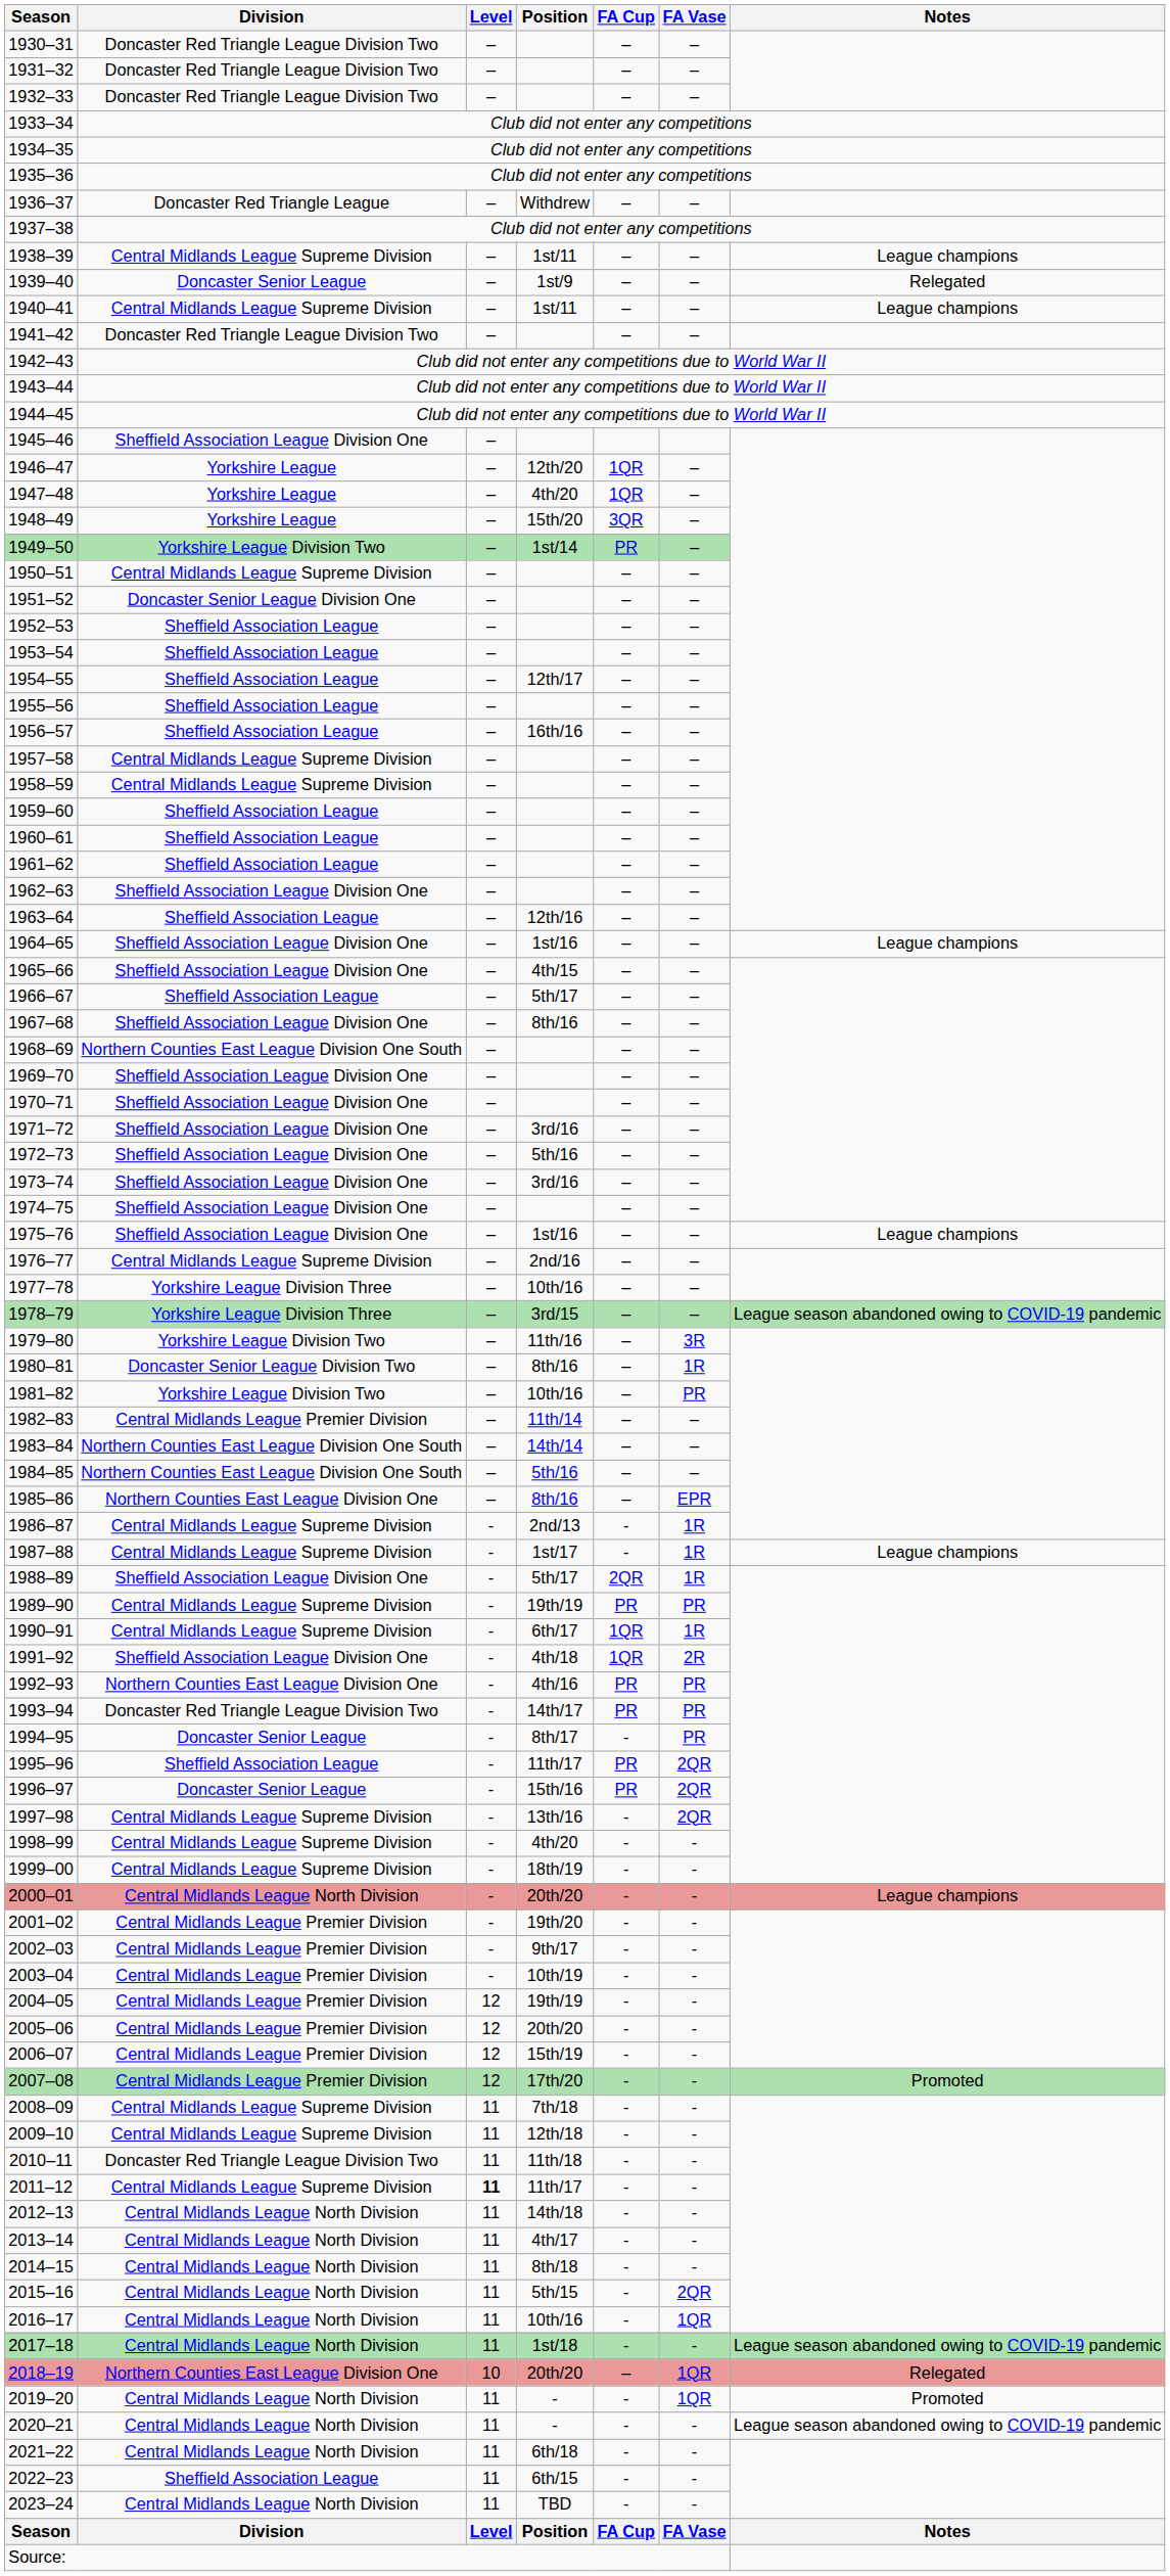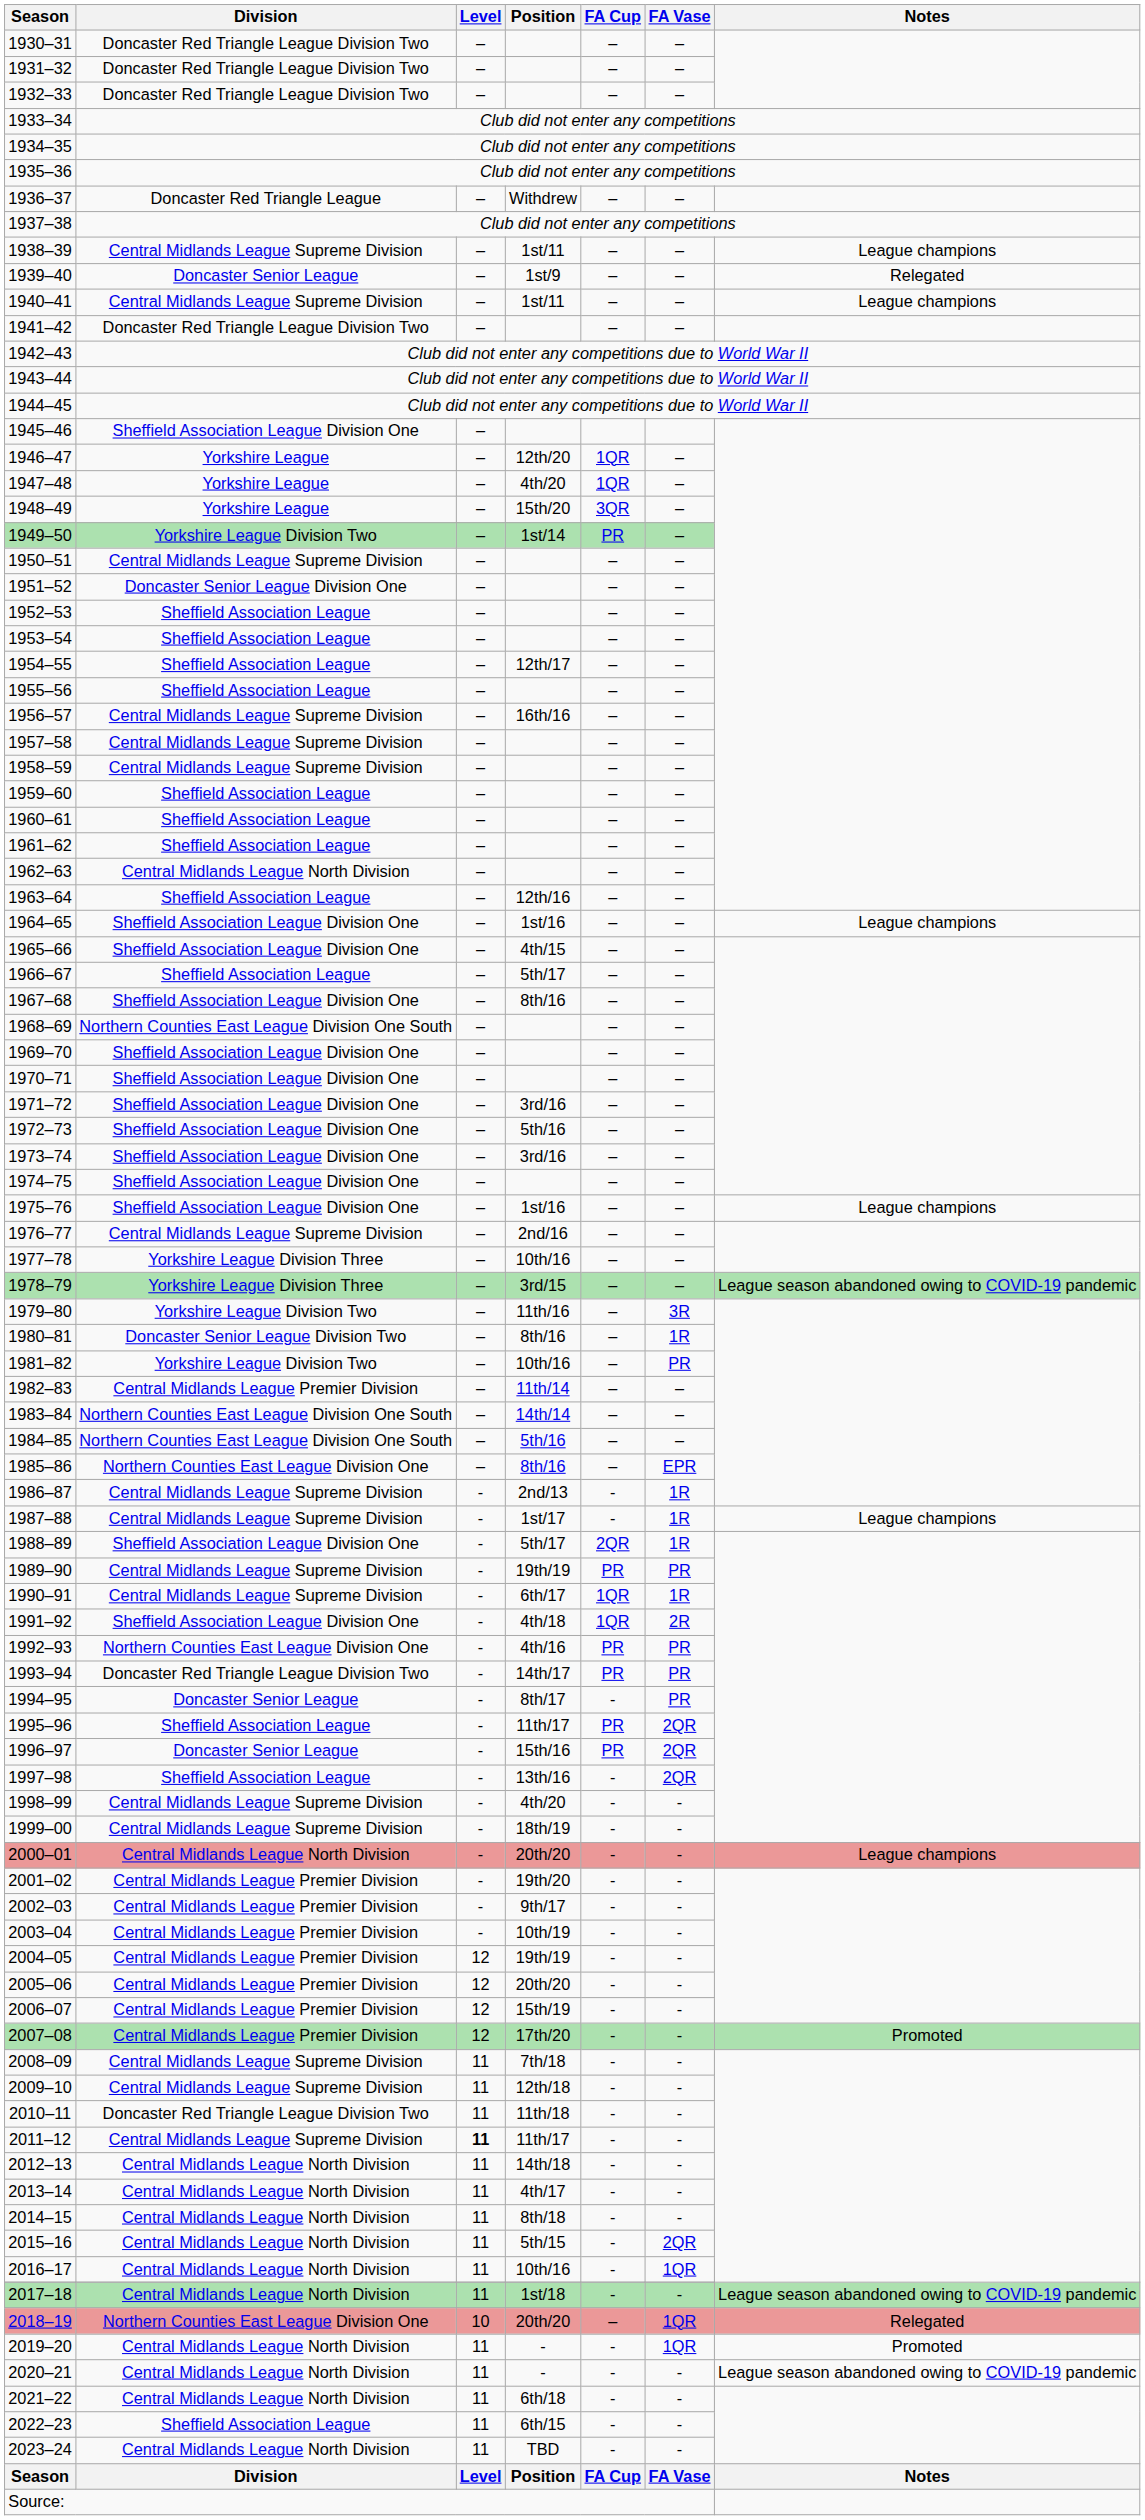1956–57 | Division: Sheffield Association League -> Central Midlands League Supreme Division
1962–63 | Division: Sheffield Association League Division One -> Central Midlands League North Division
1997–98 | Division: Central Midlands League Supreme Division -> Sheffield Association League
